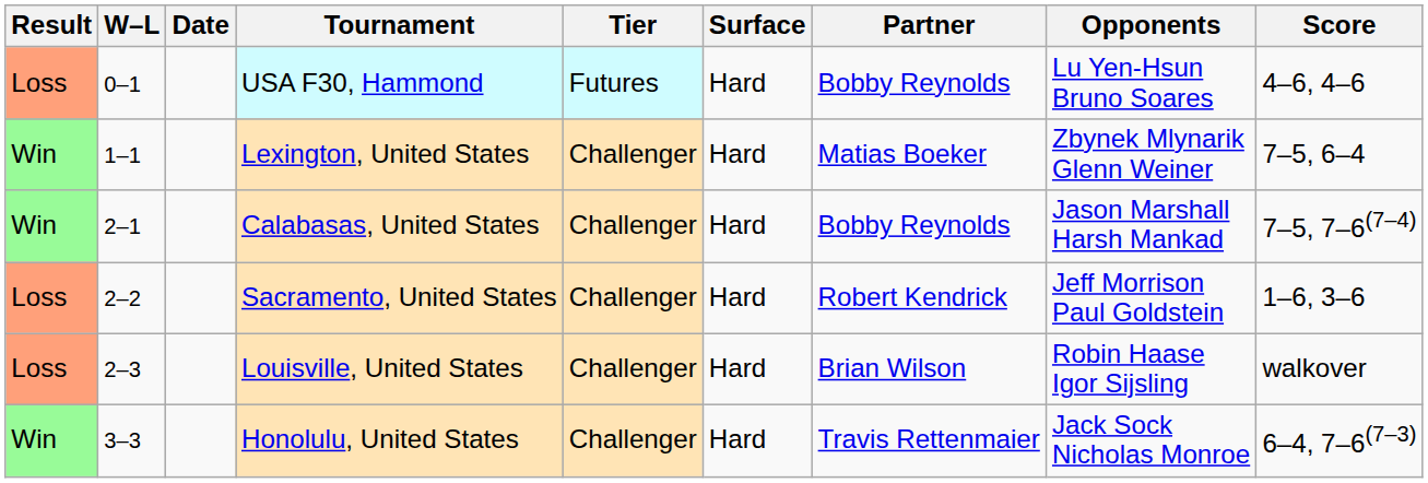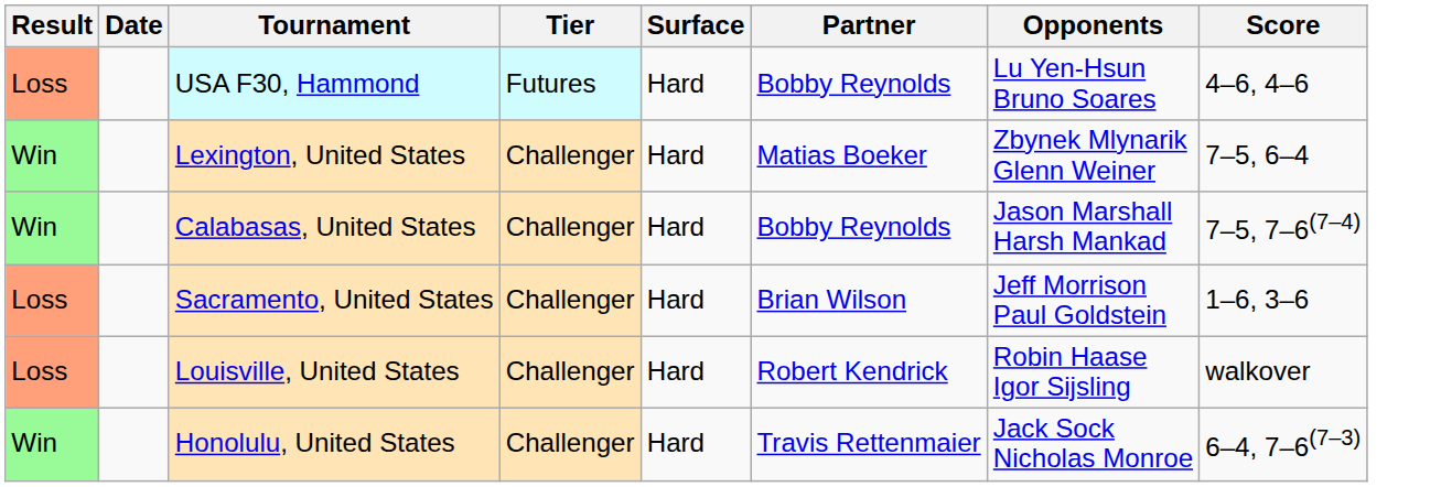- column: W–L | 0–1 | 1–1 | 2–1 | 2–2 | 2–3 | 3–3
Sacramento, United States | Partner: Robert Kendrick -> Brian Wilson
Louisville, United States | Partner: Brian Wilson -> Robert Kendrick
